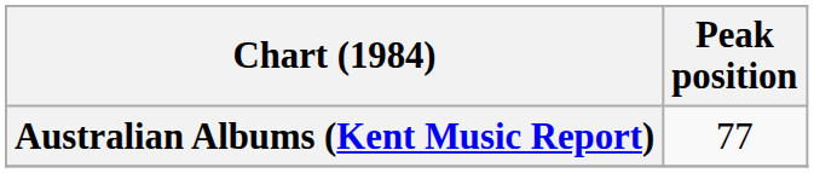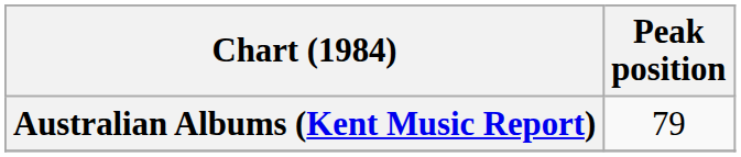Australian Albums (Kent Music Report) | Peak position: 77 -> 79
